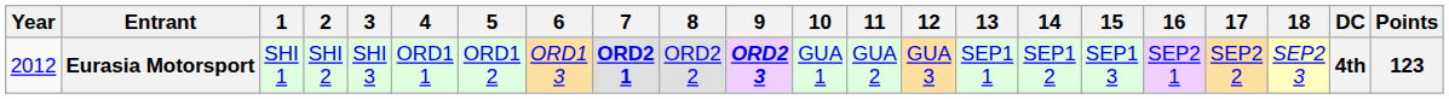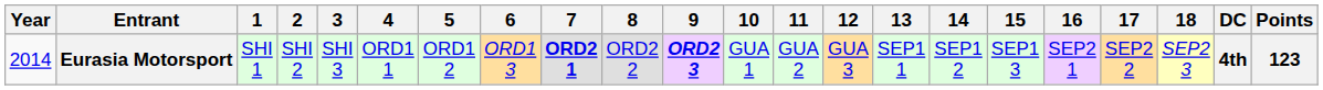Eurasia Motorsport | Year: 2012 -> 2014
